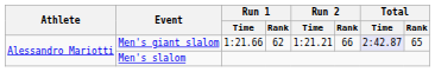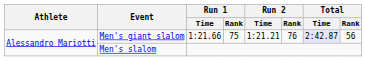Men's giant slalom | Run 1 / Rank: 62 -> 75
Men's giant slalom | Run 2 / Rank: 66 -> 76
Men's giant slalom | Total / Rank: 65 -> 56
